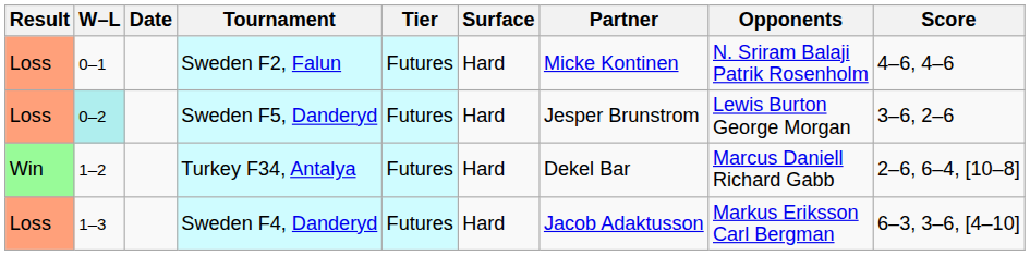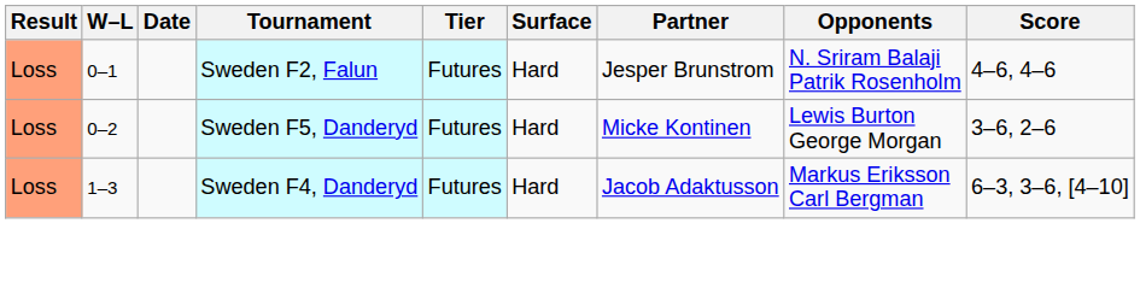Sweden F2, Falun | Partner: Micke Kontinen -> Jesper Brunstrom
Sweden F5, Danderyd | W–L: paleturquoise background -> no background
Sweden F5, Danderyd | Partner: Jesper Brunstrom -> Micke Kontinen
- row: Win | 1–2 | Turkey F34, Antalya | Futures | Hard | Dekel Bar | Marcus Daniell Richard Gabb | 2–6, 6–4, [10–8]
